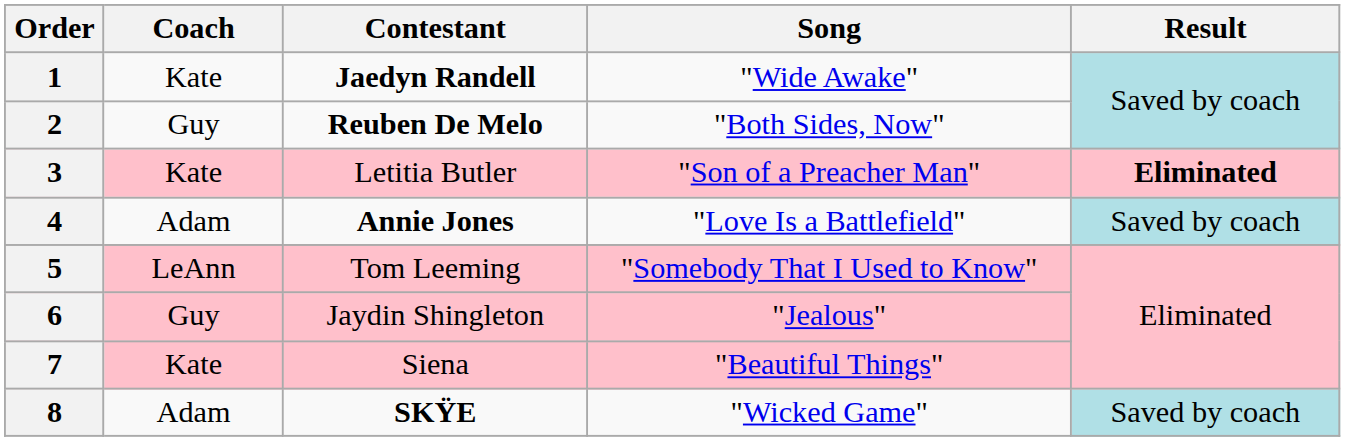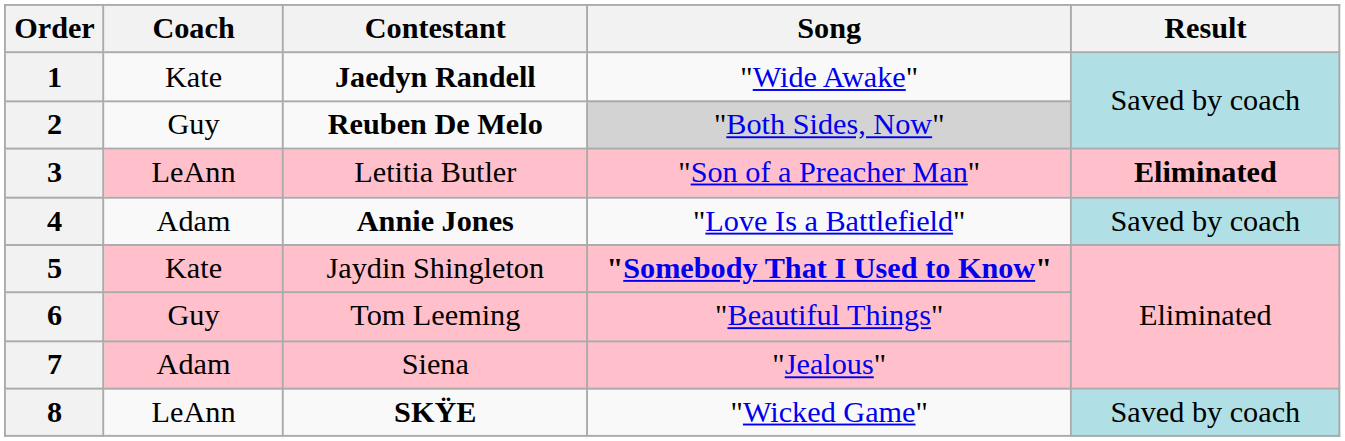2 | Song: no background -> lightgrey background
3 | Coach: Kate -> LeAnn
5 | Coach: LeAnn -> Kate
5 | Contestant: Tom Leeming -> Jaydin Shingleton
5 | Song: normal -> bold
6 | Contestant: Jaydin Shingleton -> Tom Leeming
6 | Song: "Jealous" -> "Beautiful Things"
7 | Coach: Kate -> Adam
7 | Song: "Beautiful Things" -> "Jealous"
8 | Coach: Adam -> LeAnn
